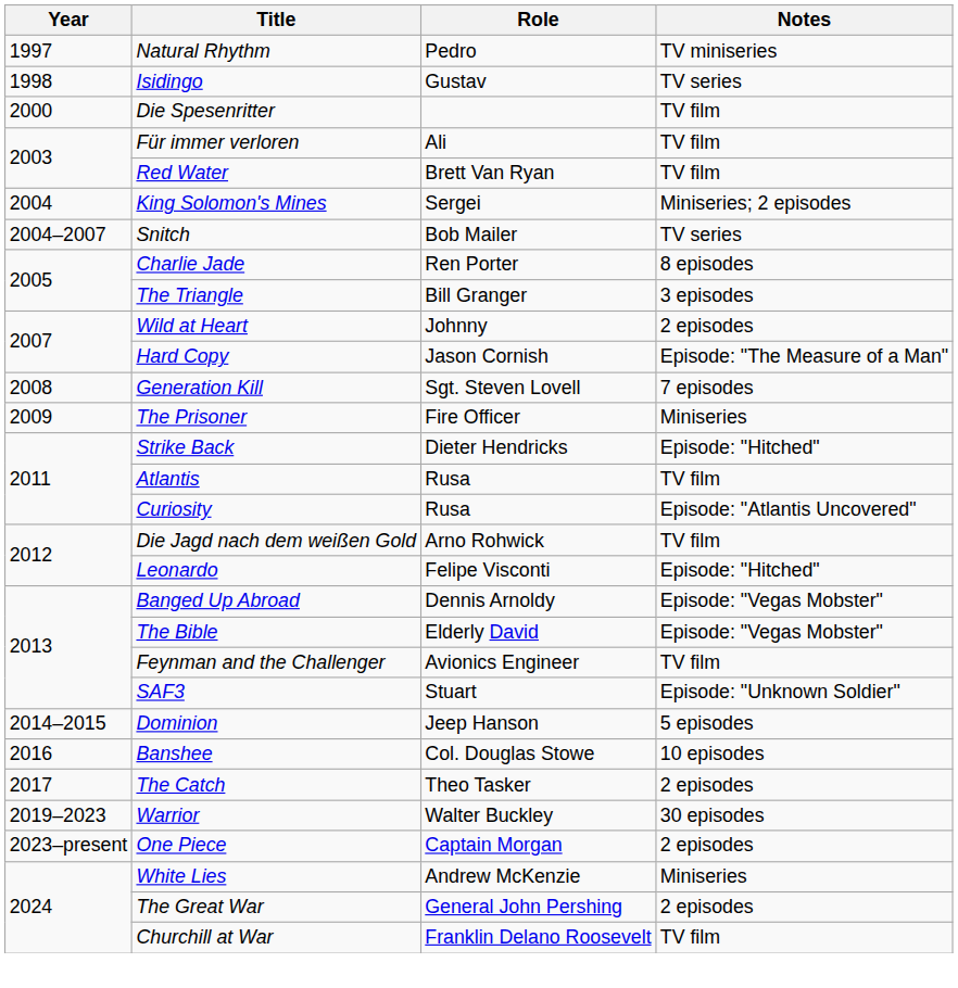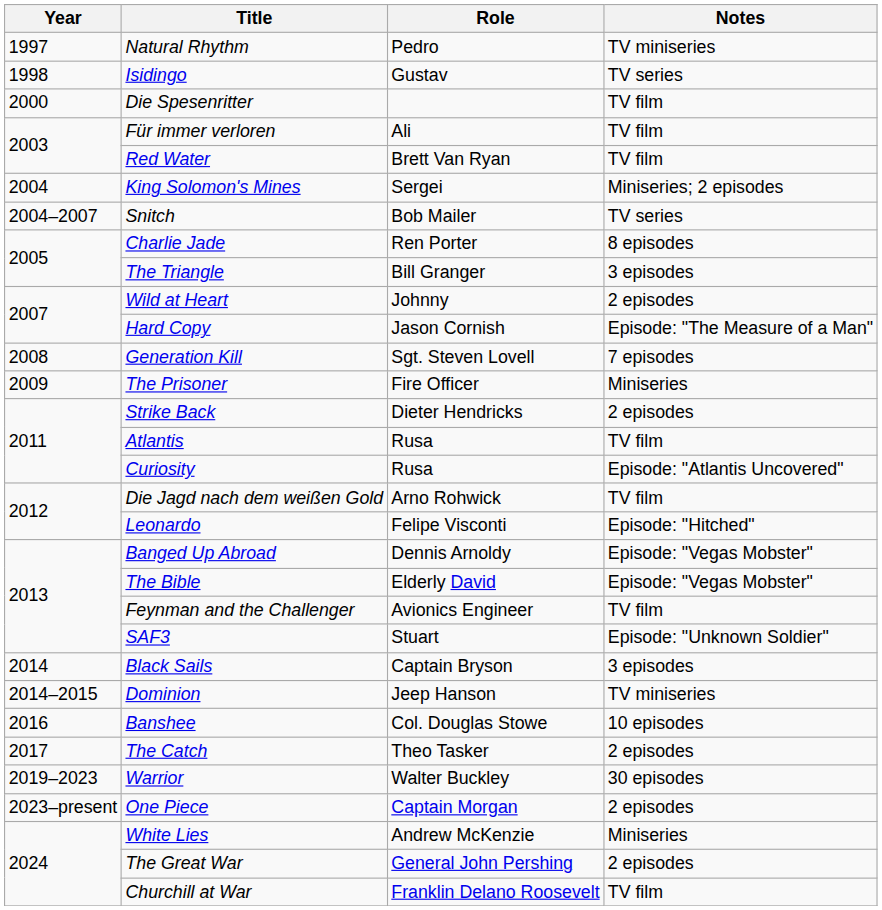Strike Back | Notes: Episode: "Hitched" -> 2 episodes
+ row: 2014 | Black Sails | Captain Bryson | 3 episodes
Dominion | Notes: 5 episodes -> TV miniseries
